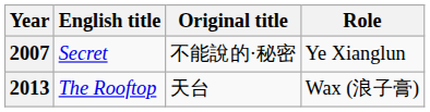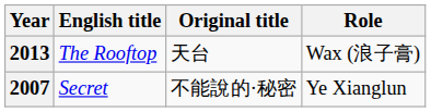rows swapped: 2007 <-> 2013
